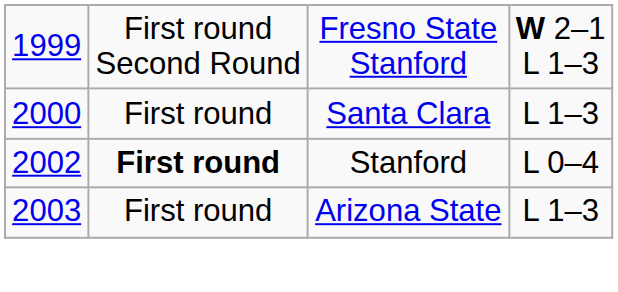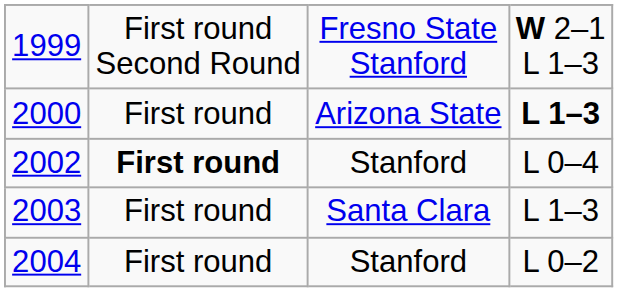2000 | column 3: Santa Clara -> Arizona State
2000 | column 4: normal -> bold
2003 | column 3: Arizona State -> Santa Clara
+ row: 2004 | First round | Stanford | L 0–2
